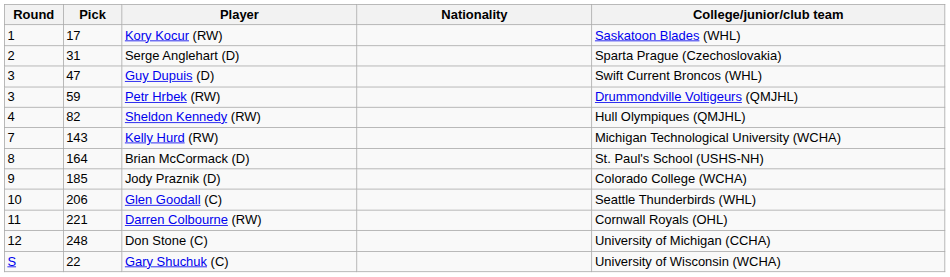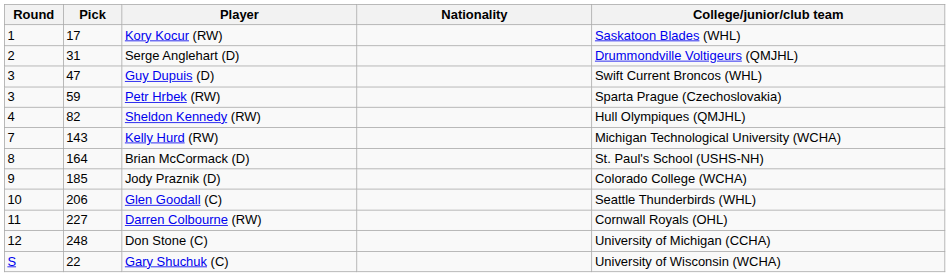Serge Anglehart (D) | College/junior/club team: Sparta Prague (Czechoslovakia) -> Drummondville Voltigeurs (QMJHL)
Petr Hrbek (RW) | College/junior/club team: Drummondville Voltigeurs (QMJHL) -> Sparta Prague (Czechoslovakia)
Darren Colbourne (RW) | Pick: 221 -> 227
